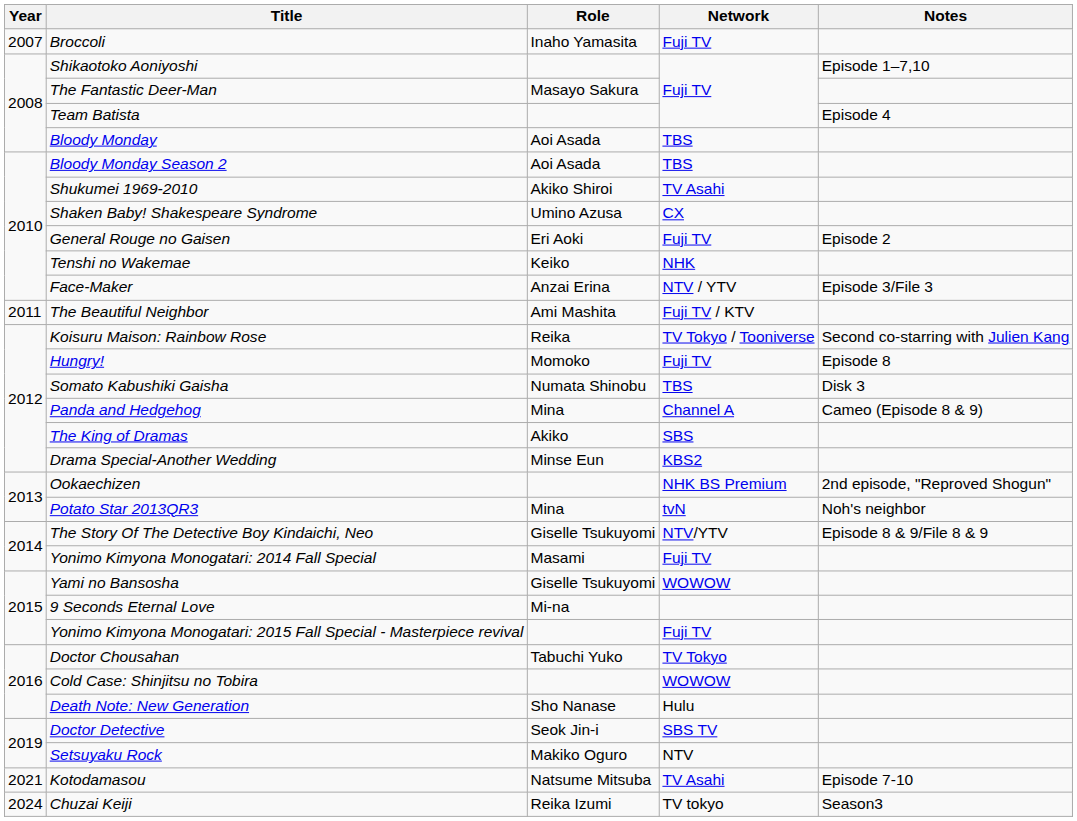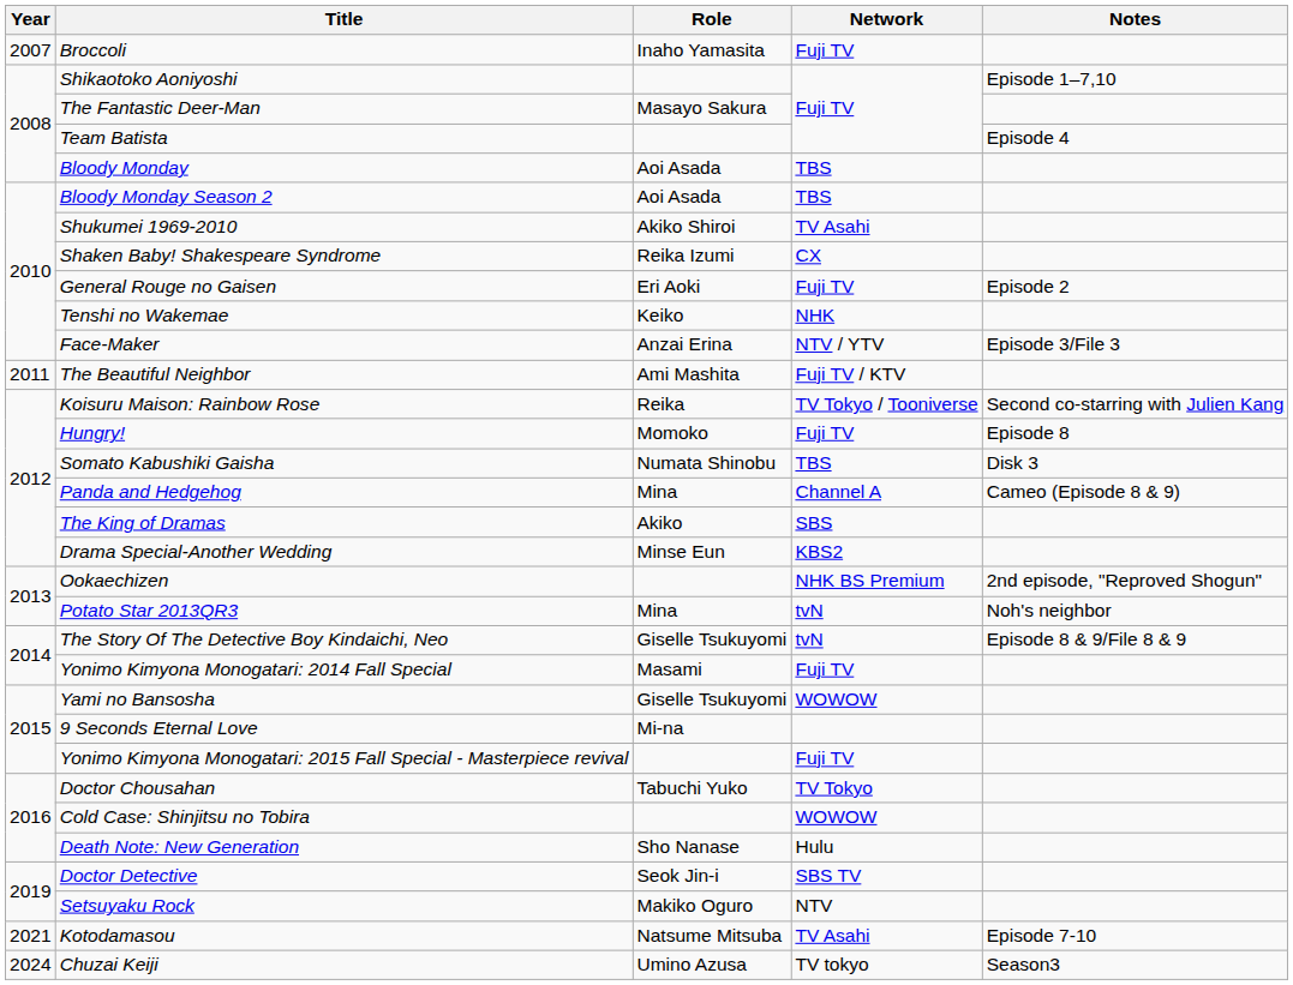Shaken Baby! Shakespeare Syndrome | Role: Umino Azusa -> Reika Izumi
The Story Of The Detective Boy Kindaichi, Neo | Network: NTV/YTV -> tvN
Chuzai Keiji | Role: Reika Izumi -> Umino Azusa
